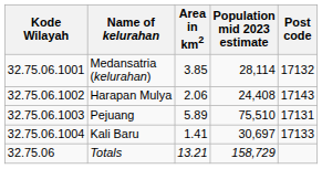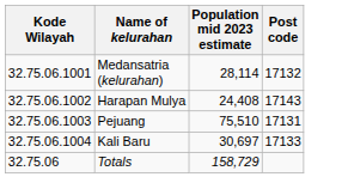- column: Area in km2 | 3.85 | 2.06 | 5.89 | 1.41 | 13.21
